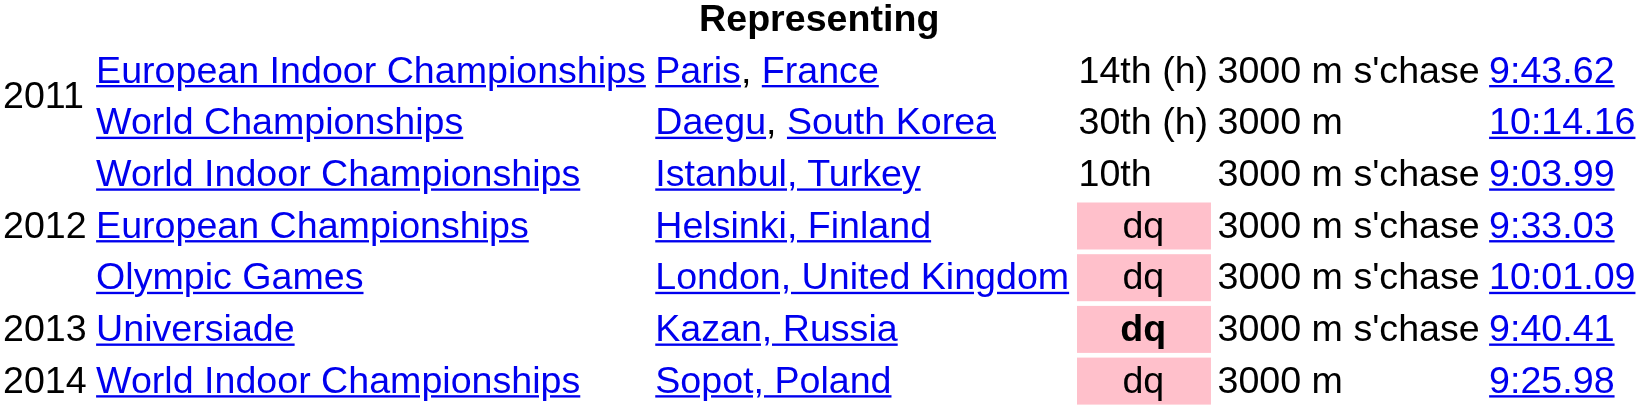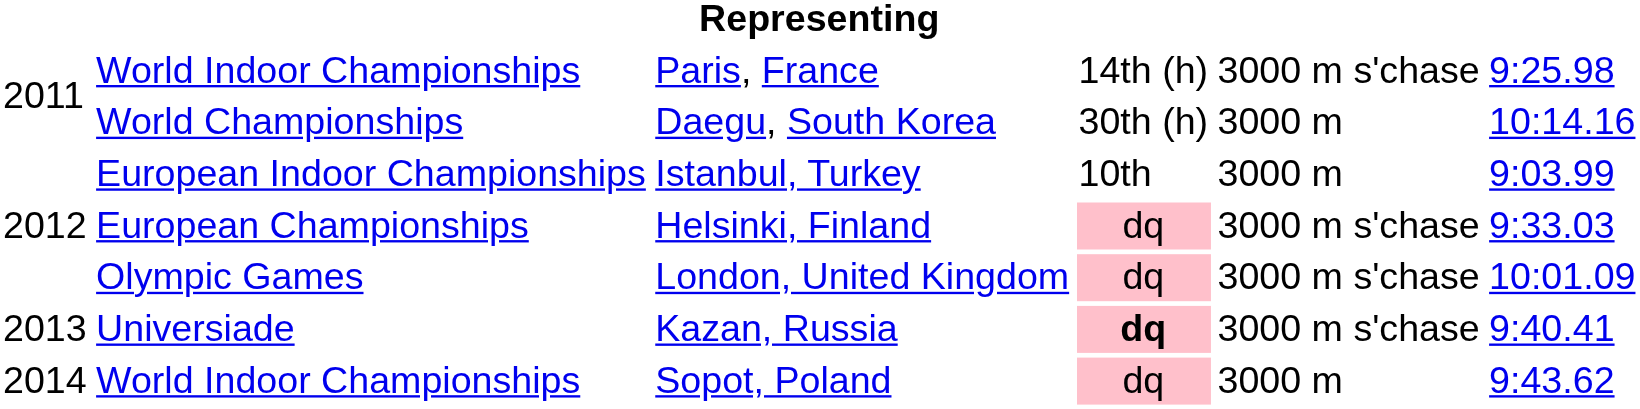Paris, France | column 2: European Indoor Championships -> World Indoor Championships
Paris, France | column 6: 9:43.62 -> 9:25.98
Istanbul, Turkey | column 2: World Indoor Championships -> European Indoor Championships
Istanbul, Turkey | column 5: 3000 m s'chase -> 3000 m
Sopot, Poland | column 6: 9:25.98 -> 9:43.62
